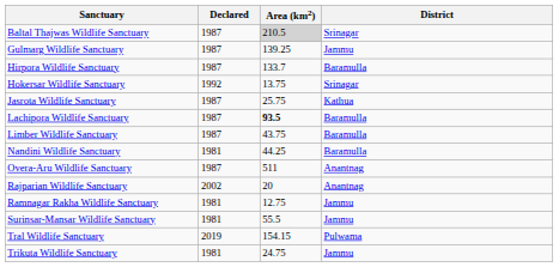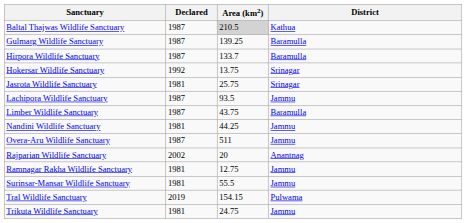Baltal Thajwas Wildlife Sanctuary | District: Srinagar -> Kathua
Gulmarg Wildlife Sanctuary | District: Jammu -> Baramulla
Jasrota Wildlife Sanctuary | Declared: 1987 -> 1981
Jasrota Wildlife Sanctuary | District: Kathua -> Srinagar
Lachipora Wildlife Sanctuary | Area (km2): bold -> normal
Lachipora Wildlife Sanctuary | District: Baramulla -> Jammu
Nandini Wildlife Sanctuary | District: Baramulla -> Jammu
Overa-Aru Wildlife Sanctuary | District: Anantnag -> Jammu
